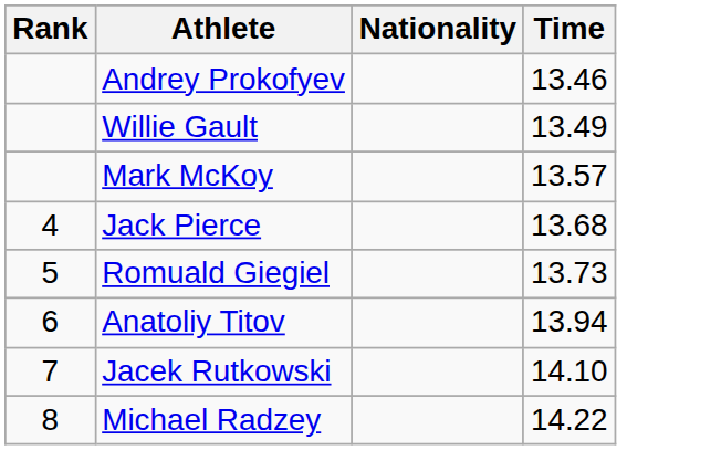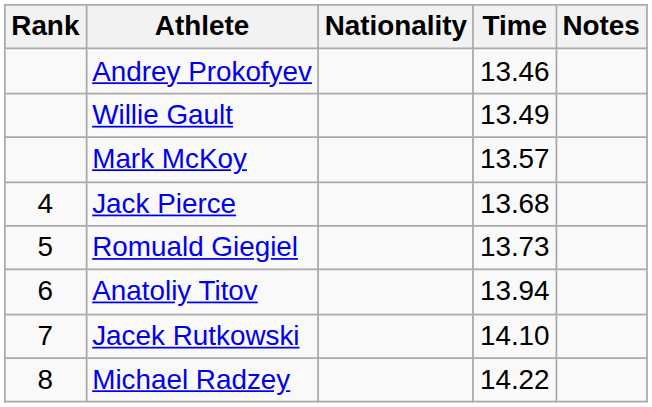+ column: Notes
